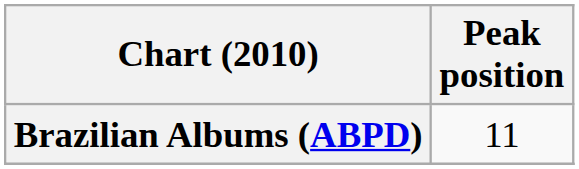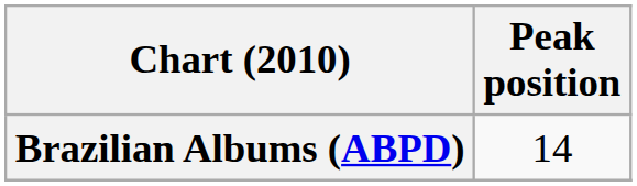Brazilian Albums (ABPD) | Peak position: 11 -> 14
